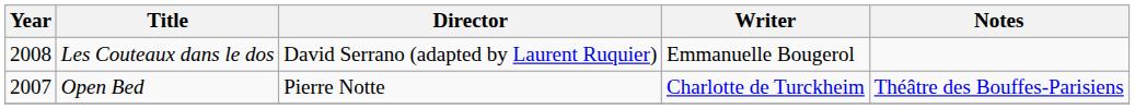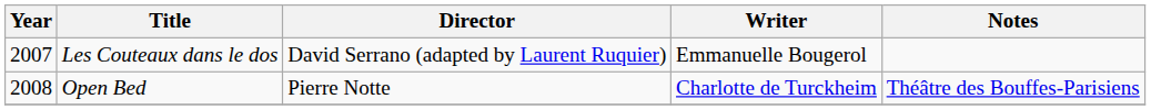Les Couteaux dans le dos | Year: 2008 -> 2007
Open Bed | Year: 2007 -> 2008
